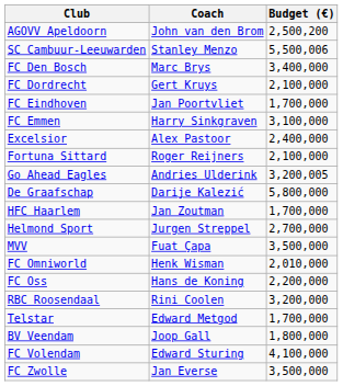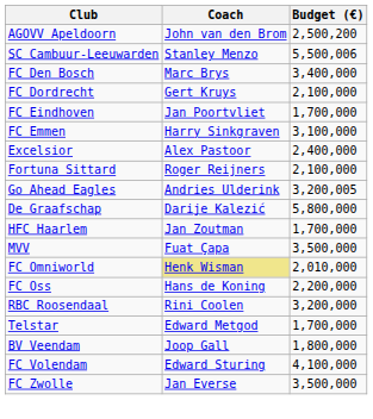- row: Helmond Sport | Jurgen Streppel | 2,700,000
FC Omniworld | Coach: no background -> khaki background
